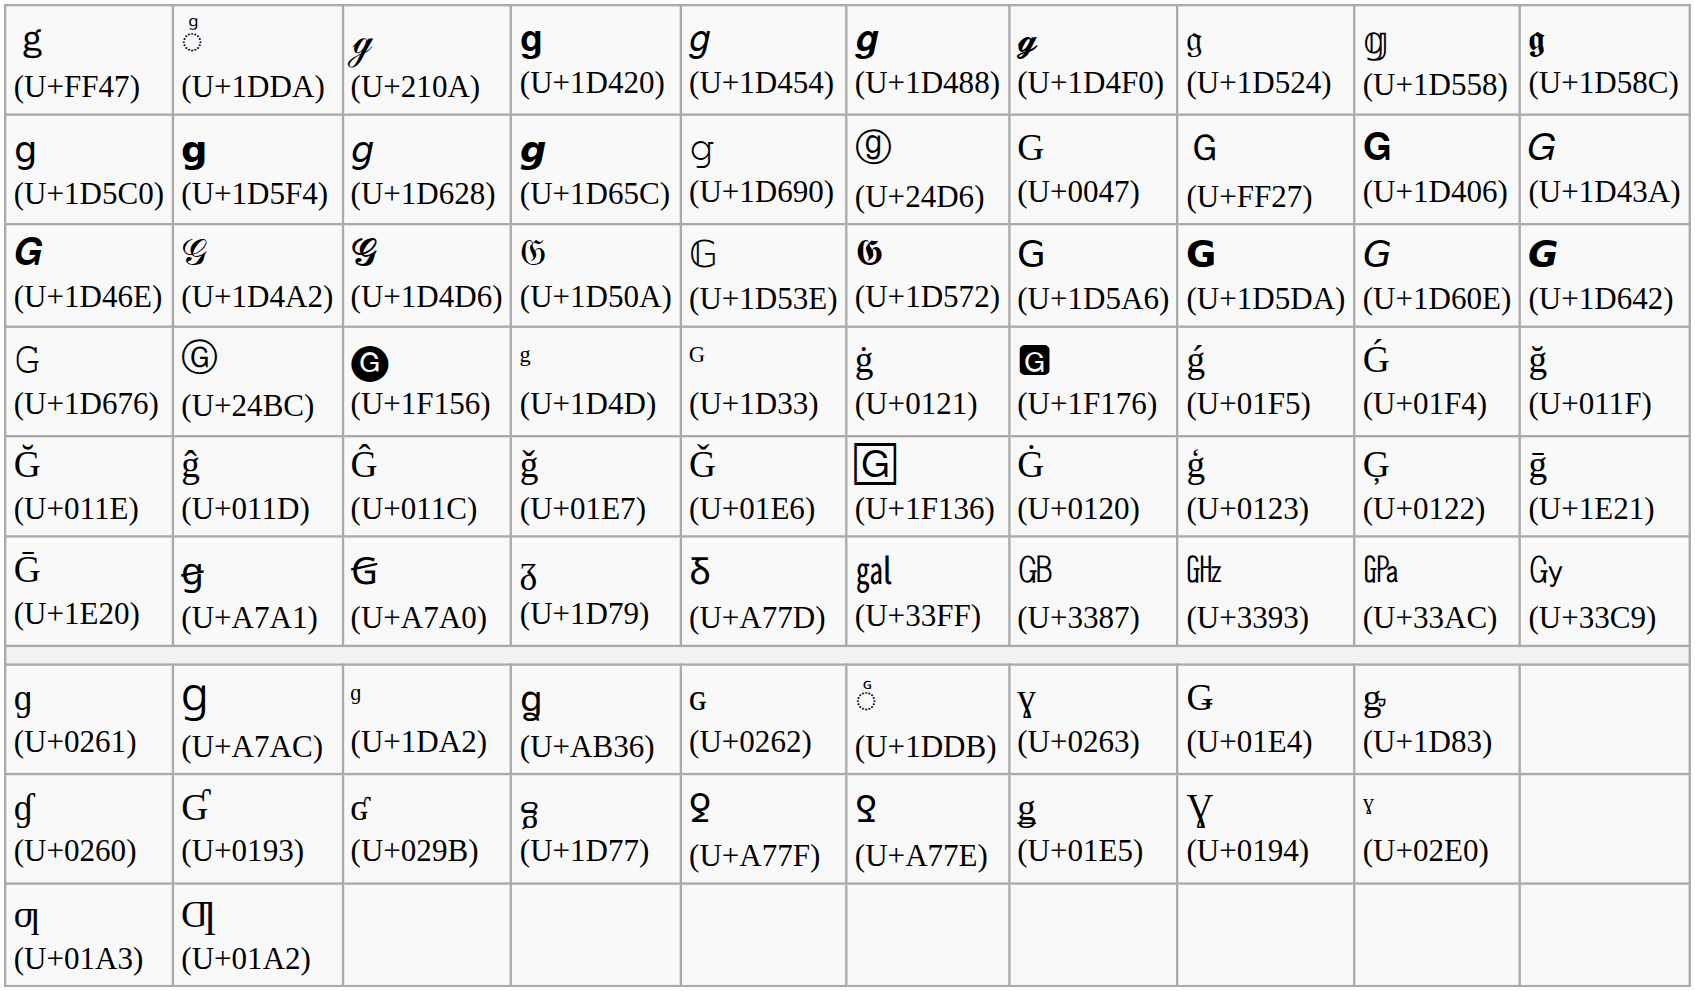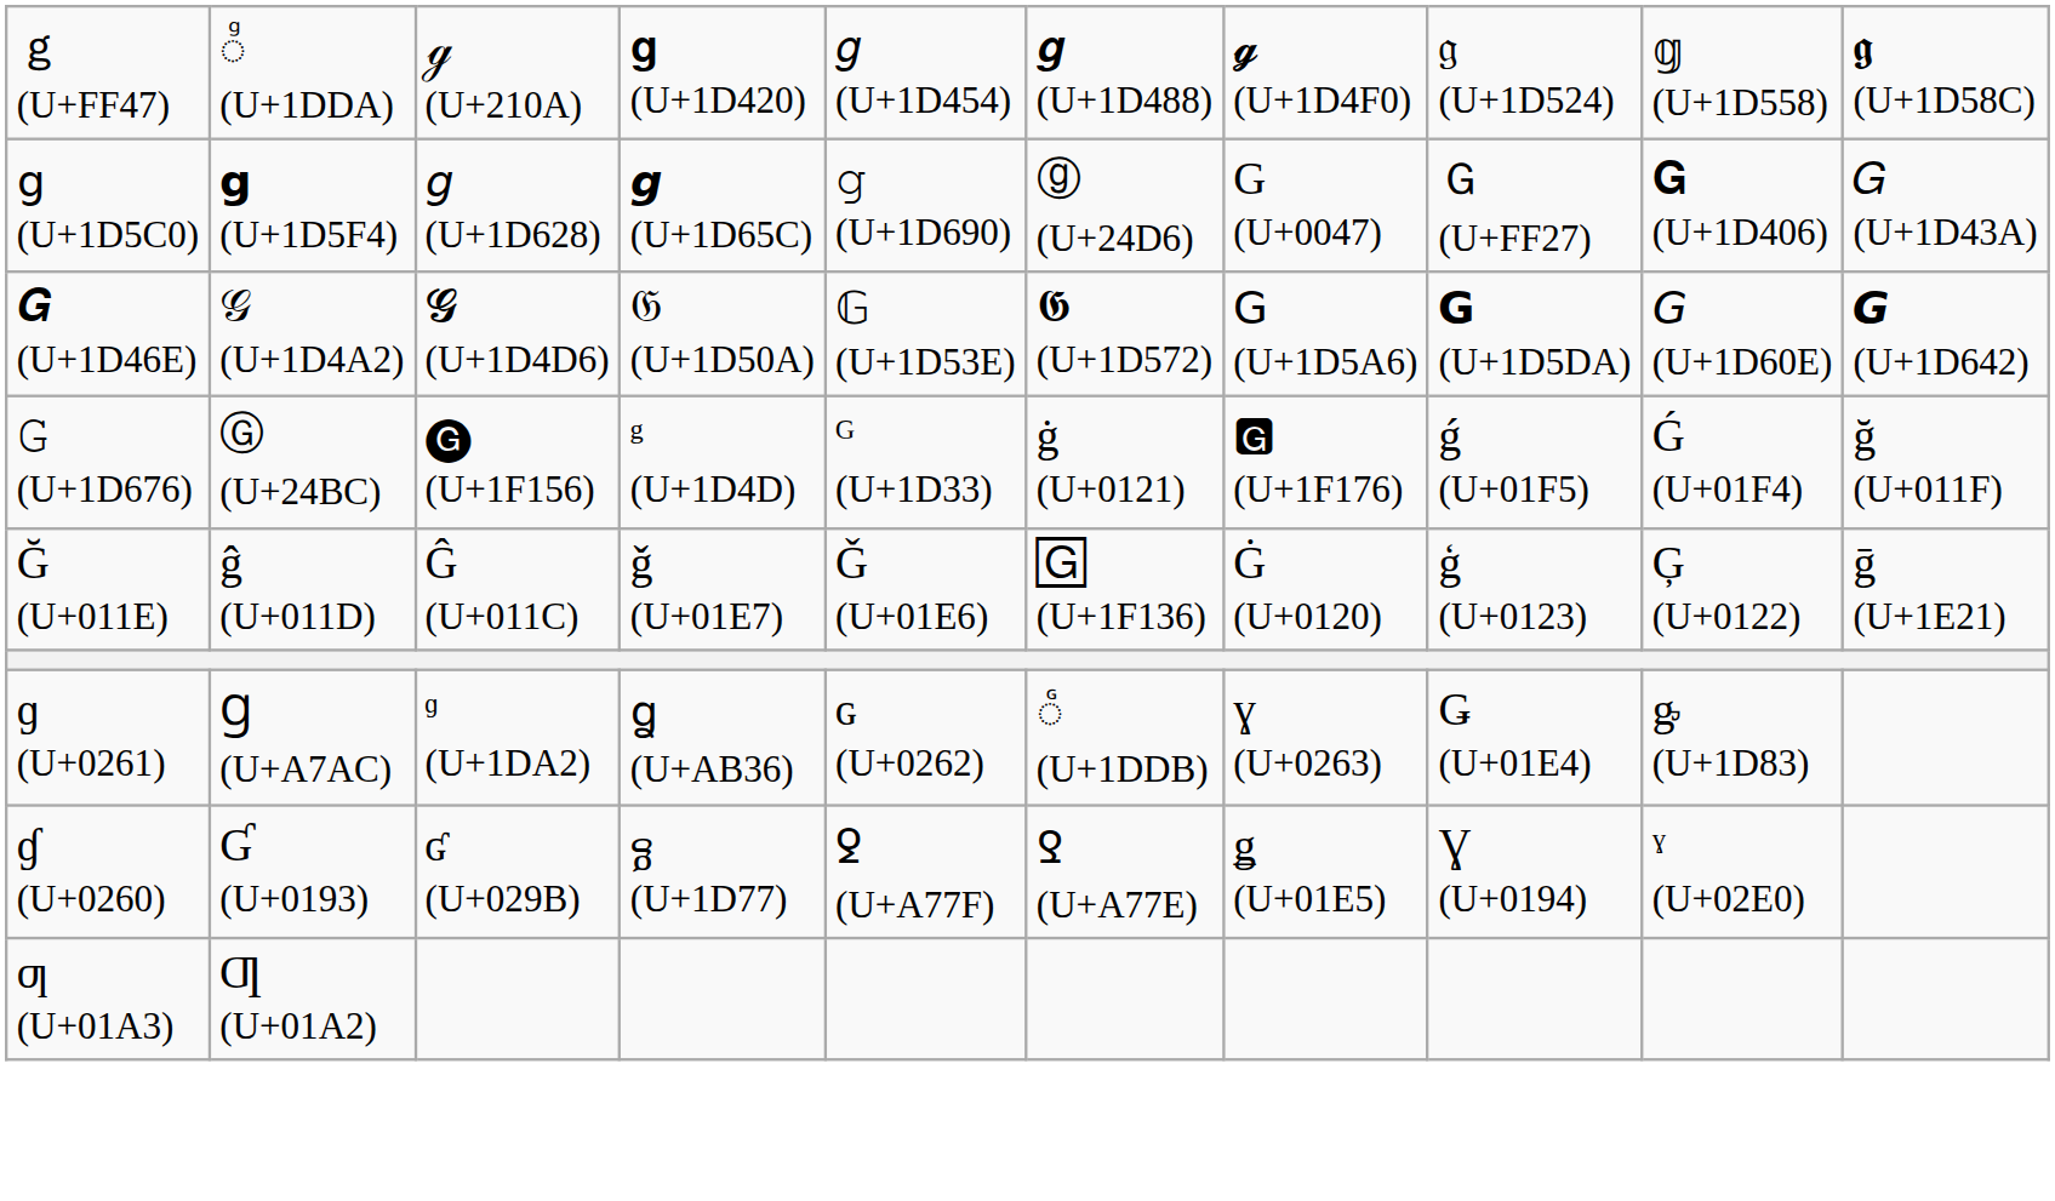- row: Ḡ (U+1E20) | ꞡ (U+A7A1) | Ꞡ (U+A7A0) | ᵹ (U+1D79) | Ᵹ (U+A77D) | ㏿ (U+33FF) | ㎇ (U+3387) | ㎓ (U+3393) | ㎬ (U+33AC) | ㏉ (U+33C9)
